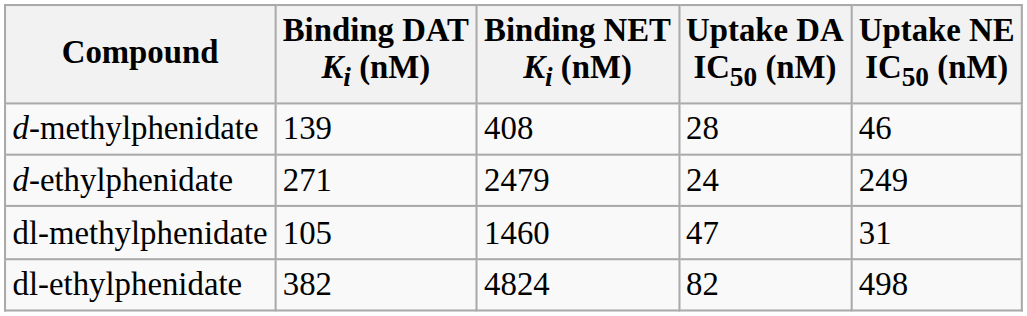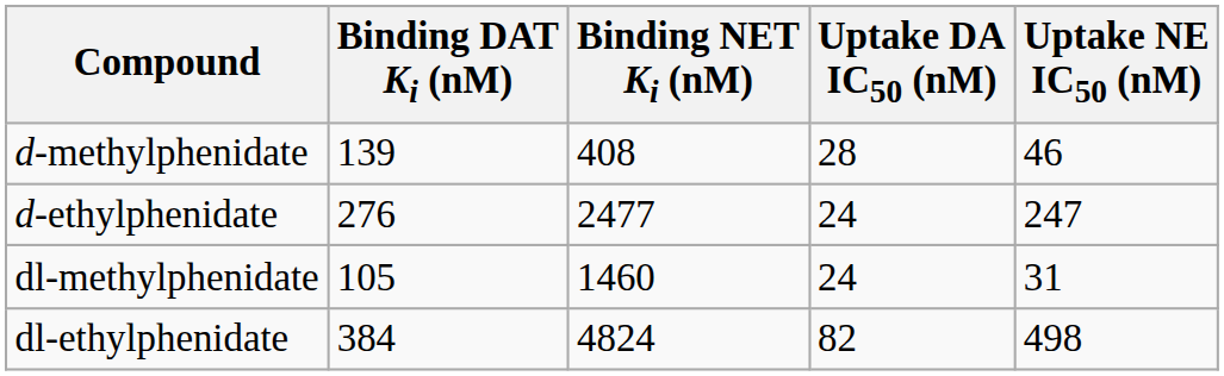d-ethylphenidate | Binding DAT Ki (nM): 271 -> 276
d-ethylphenidate | Binding NET Ki (nM): 2479 -> 2477
d-ethylphenidate | Uptake NE IC50 (nM): 249 -> 247
dl-methylphenidate | Uptake DA IC50 (nM): 47 -> 24
dl-ethylphenidate | Binding DAT Ki (nM): 382 -> 384
